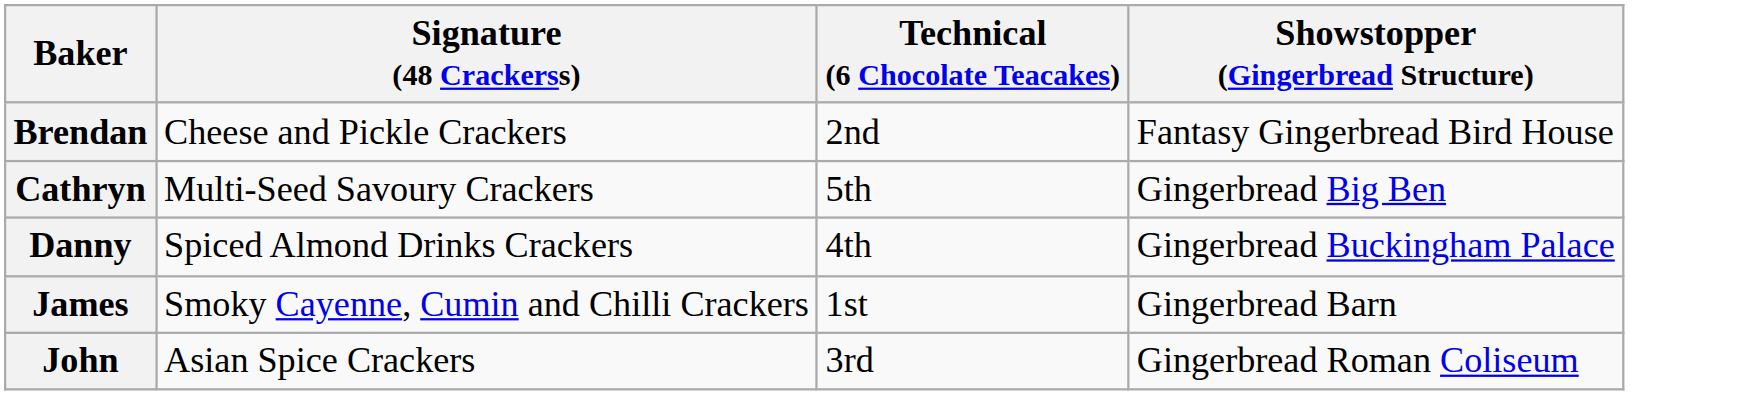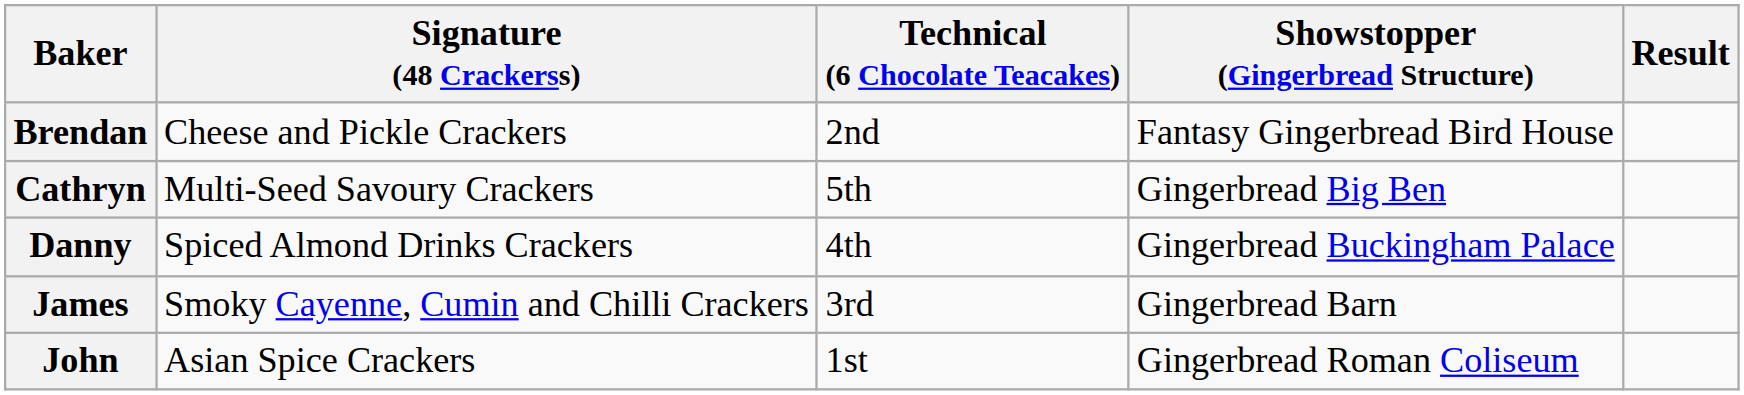+ column: Result
James | Technical (6 Chocolate Teacakes): 1st -> 3rd
John | Technical (6 Chocolate Teacakes): 3rd -> 1st
